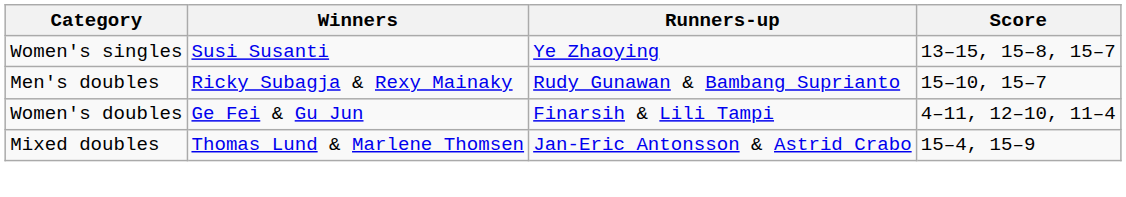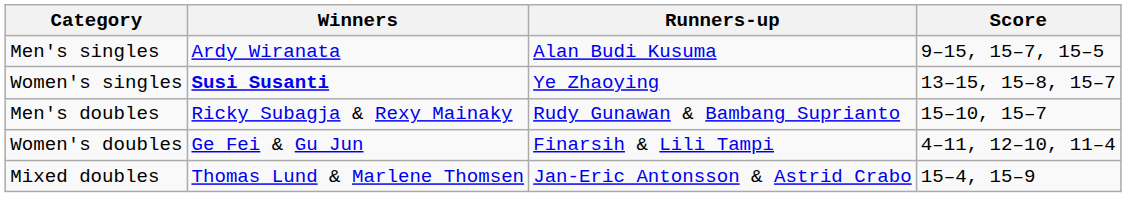+ row: Men's singles | Ardy Wiranata | Alan Budi Kusuma | 9–15, 15–7, 15–5
Women's singles | Winners: normal -> bold
